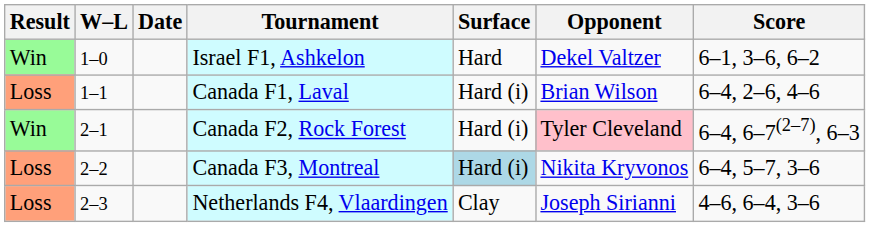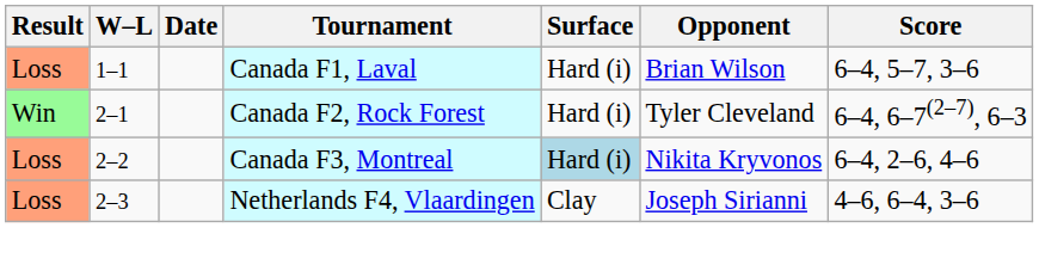- row: Win | 1–0 | Israel F1, Ashkelon | Hard | Dekel Valtzer | 6–1, 3–6, 6–2
Canada F1, Laval | Score: 6–4, 2–6, 4–6 -> 6–4, 5–7, 3–6
Canada F2, Rock Forest | Opponent: pink background -> no background
Canada F3, Montreal | Score: 6–4, 5–7, 3–6 -> 6–4, 2–6, 4–6
